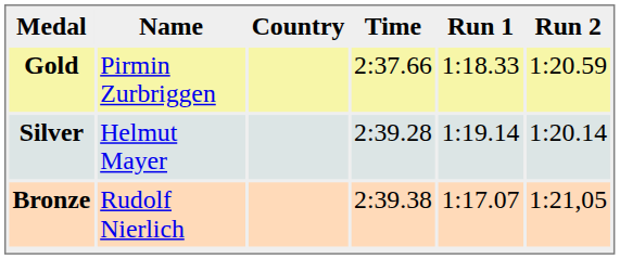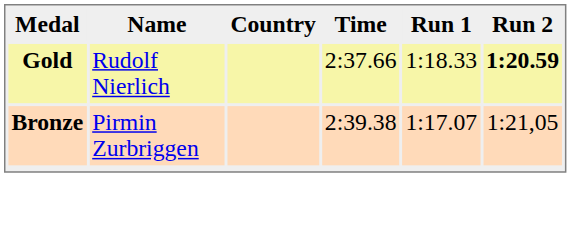Gold | Name: Pirmin Zurbriggen -> Rudolf Nierlich
Gold | Run 2: normal -> bold
- row: Silver | Helmut Mayer | 2:39.28 | 1:19.14 | 1:20.14
Bronze | Name: Rudolf Nierlich -> Pirmin Zurbriggen
